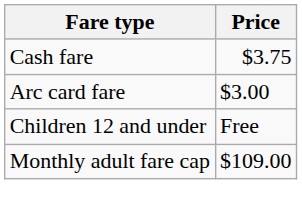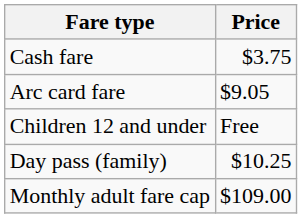Arc card fare | Price: $3.00 -> $9.05
+ row: Day pass (family) | $10.25
